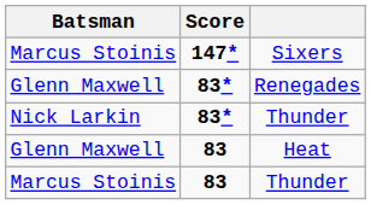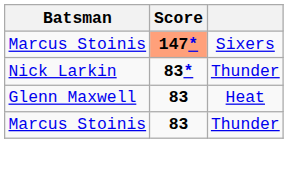Sixers | Score: no background -> lightsalmon background
- row: Glenn Maxwell | 83* | Renegades
